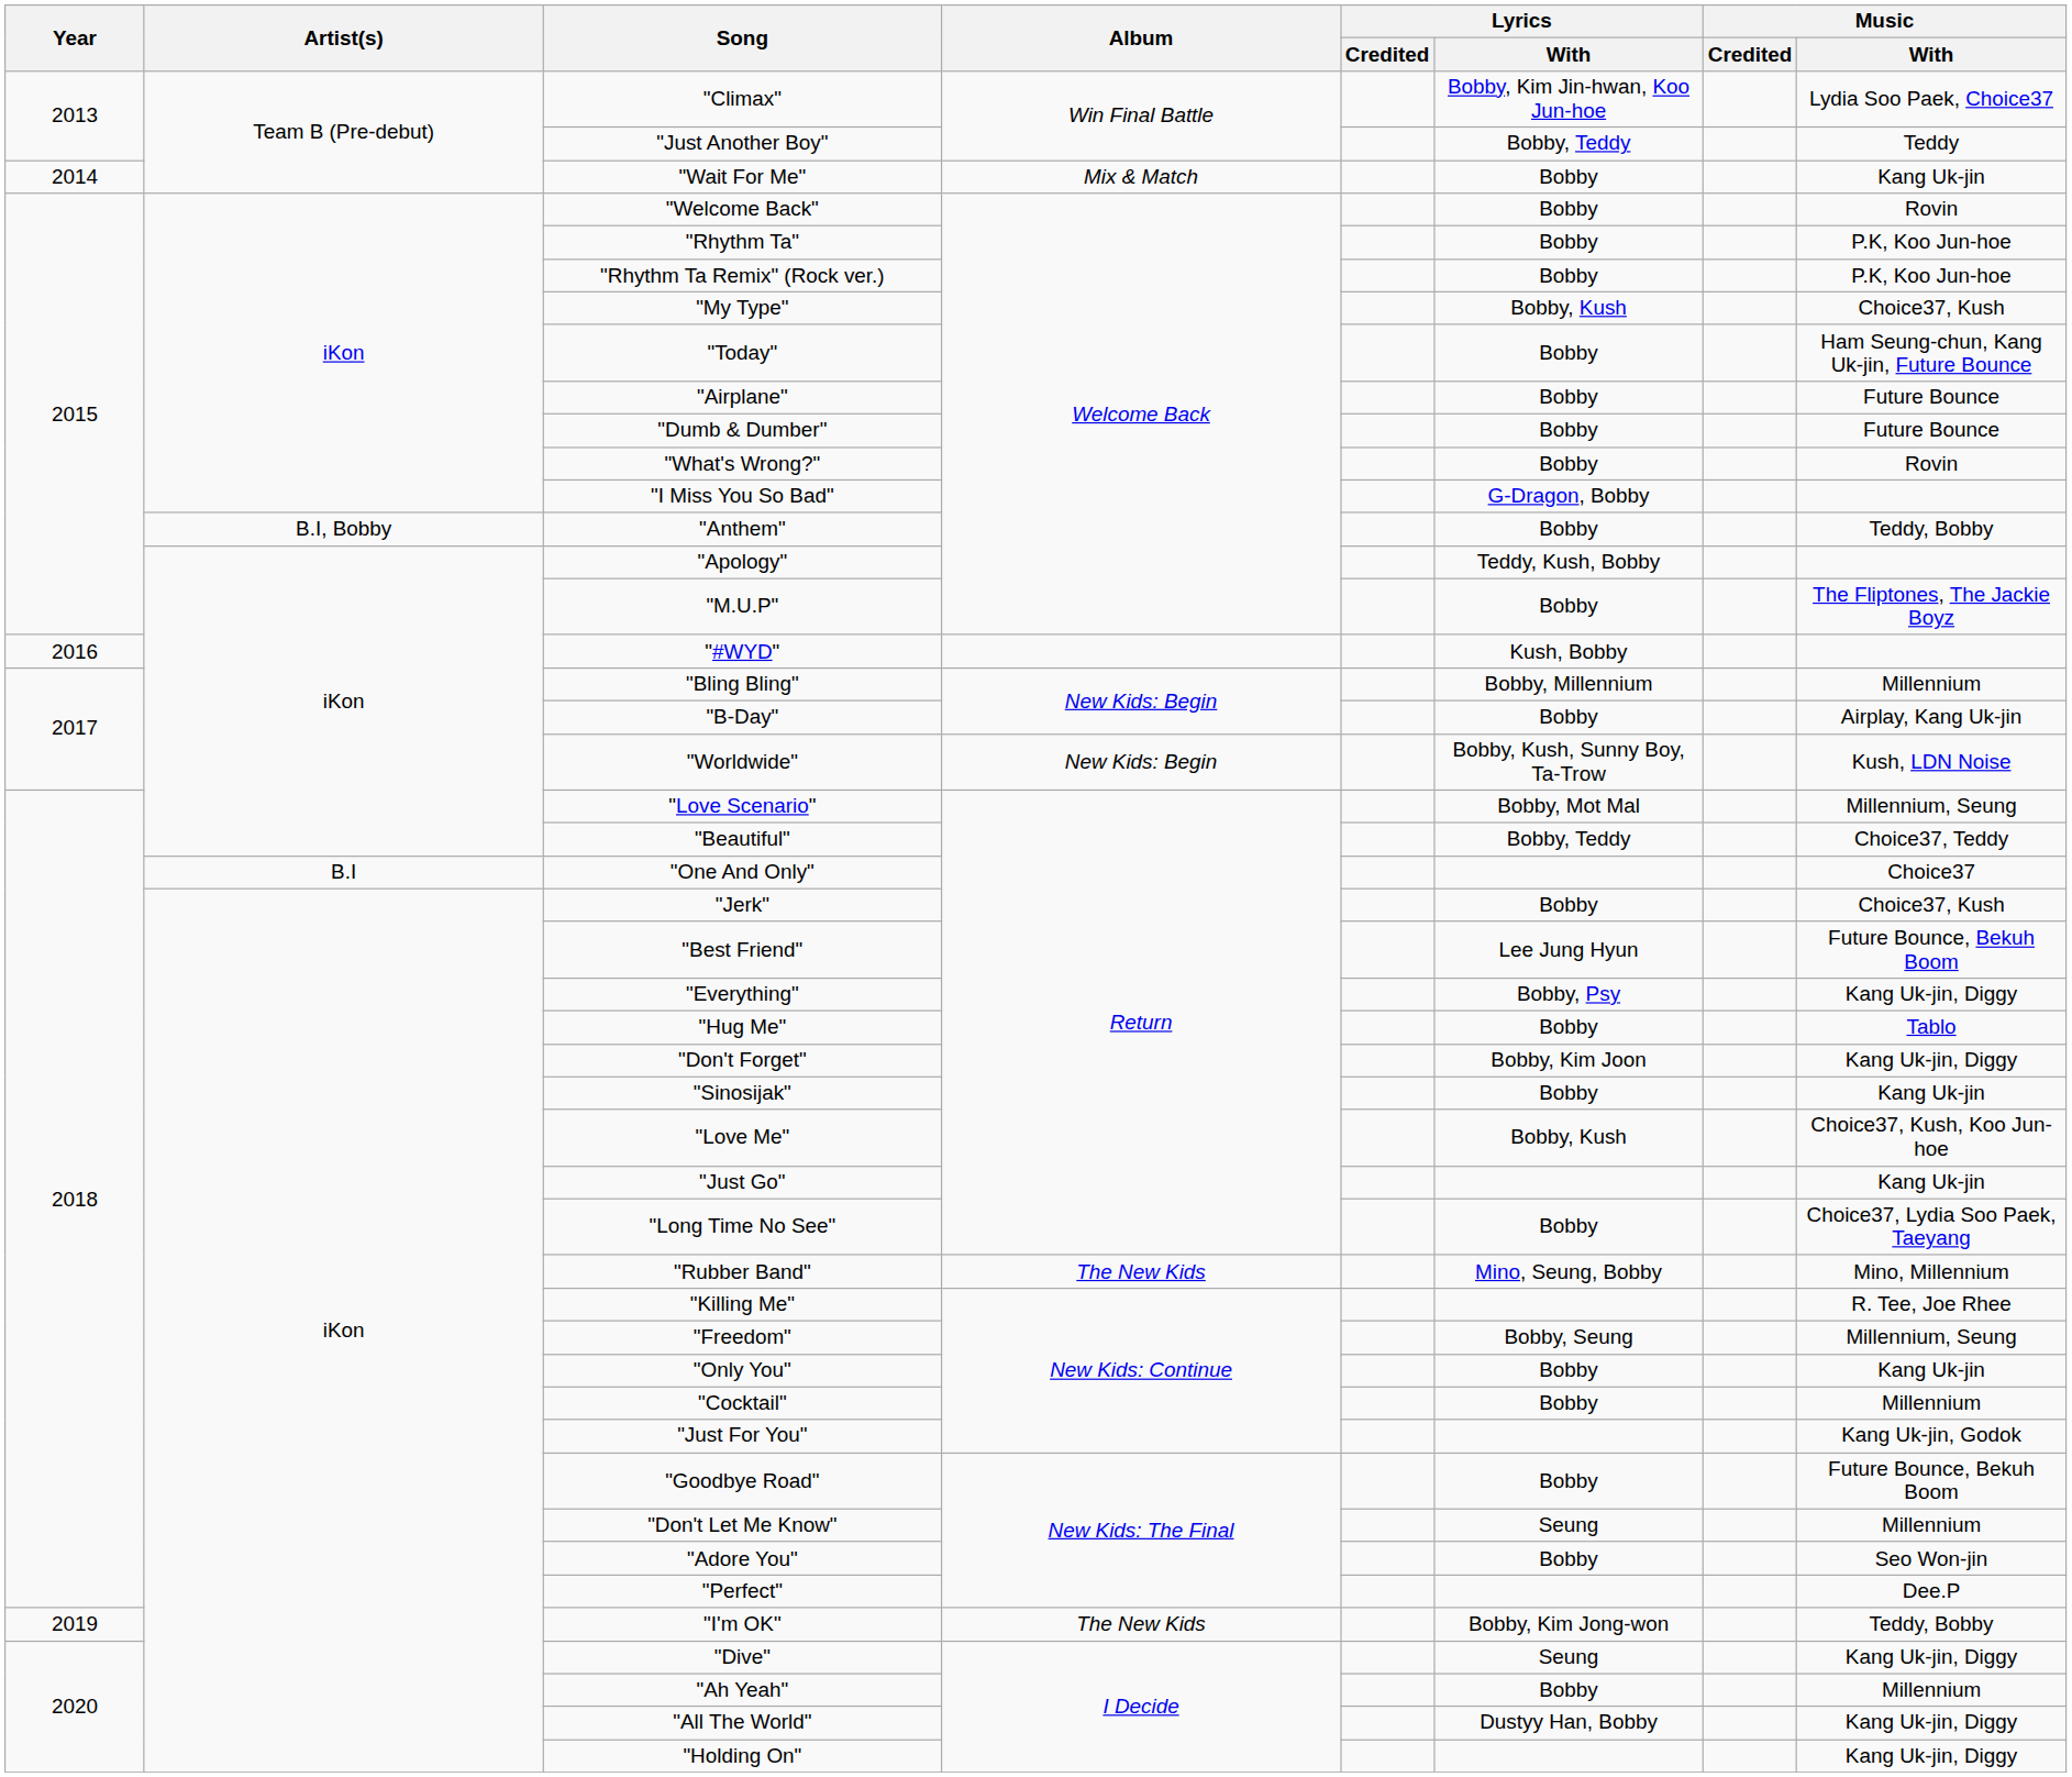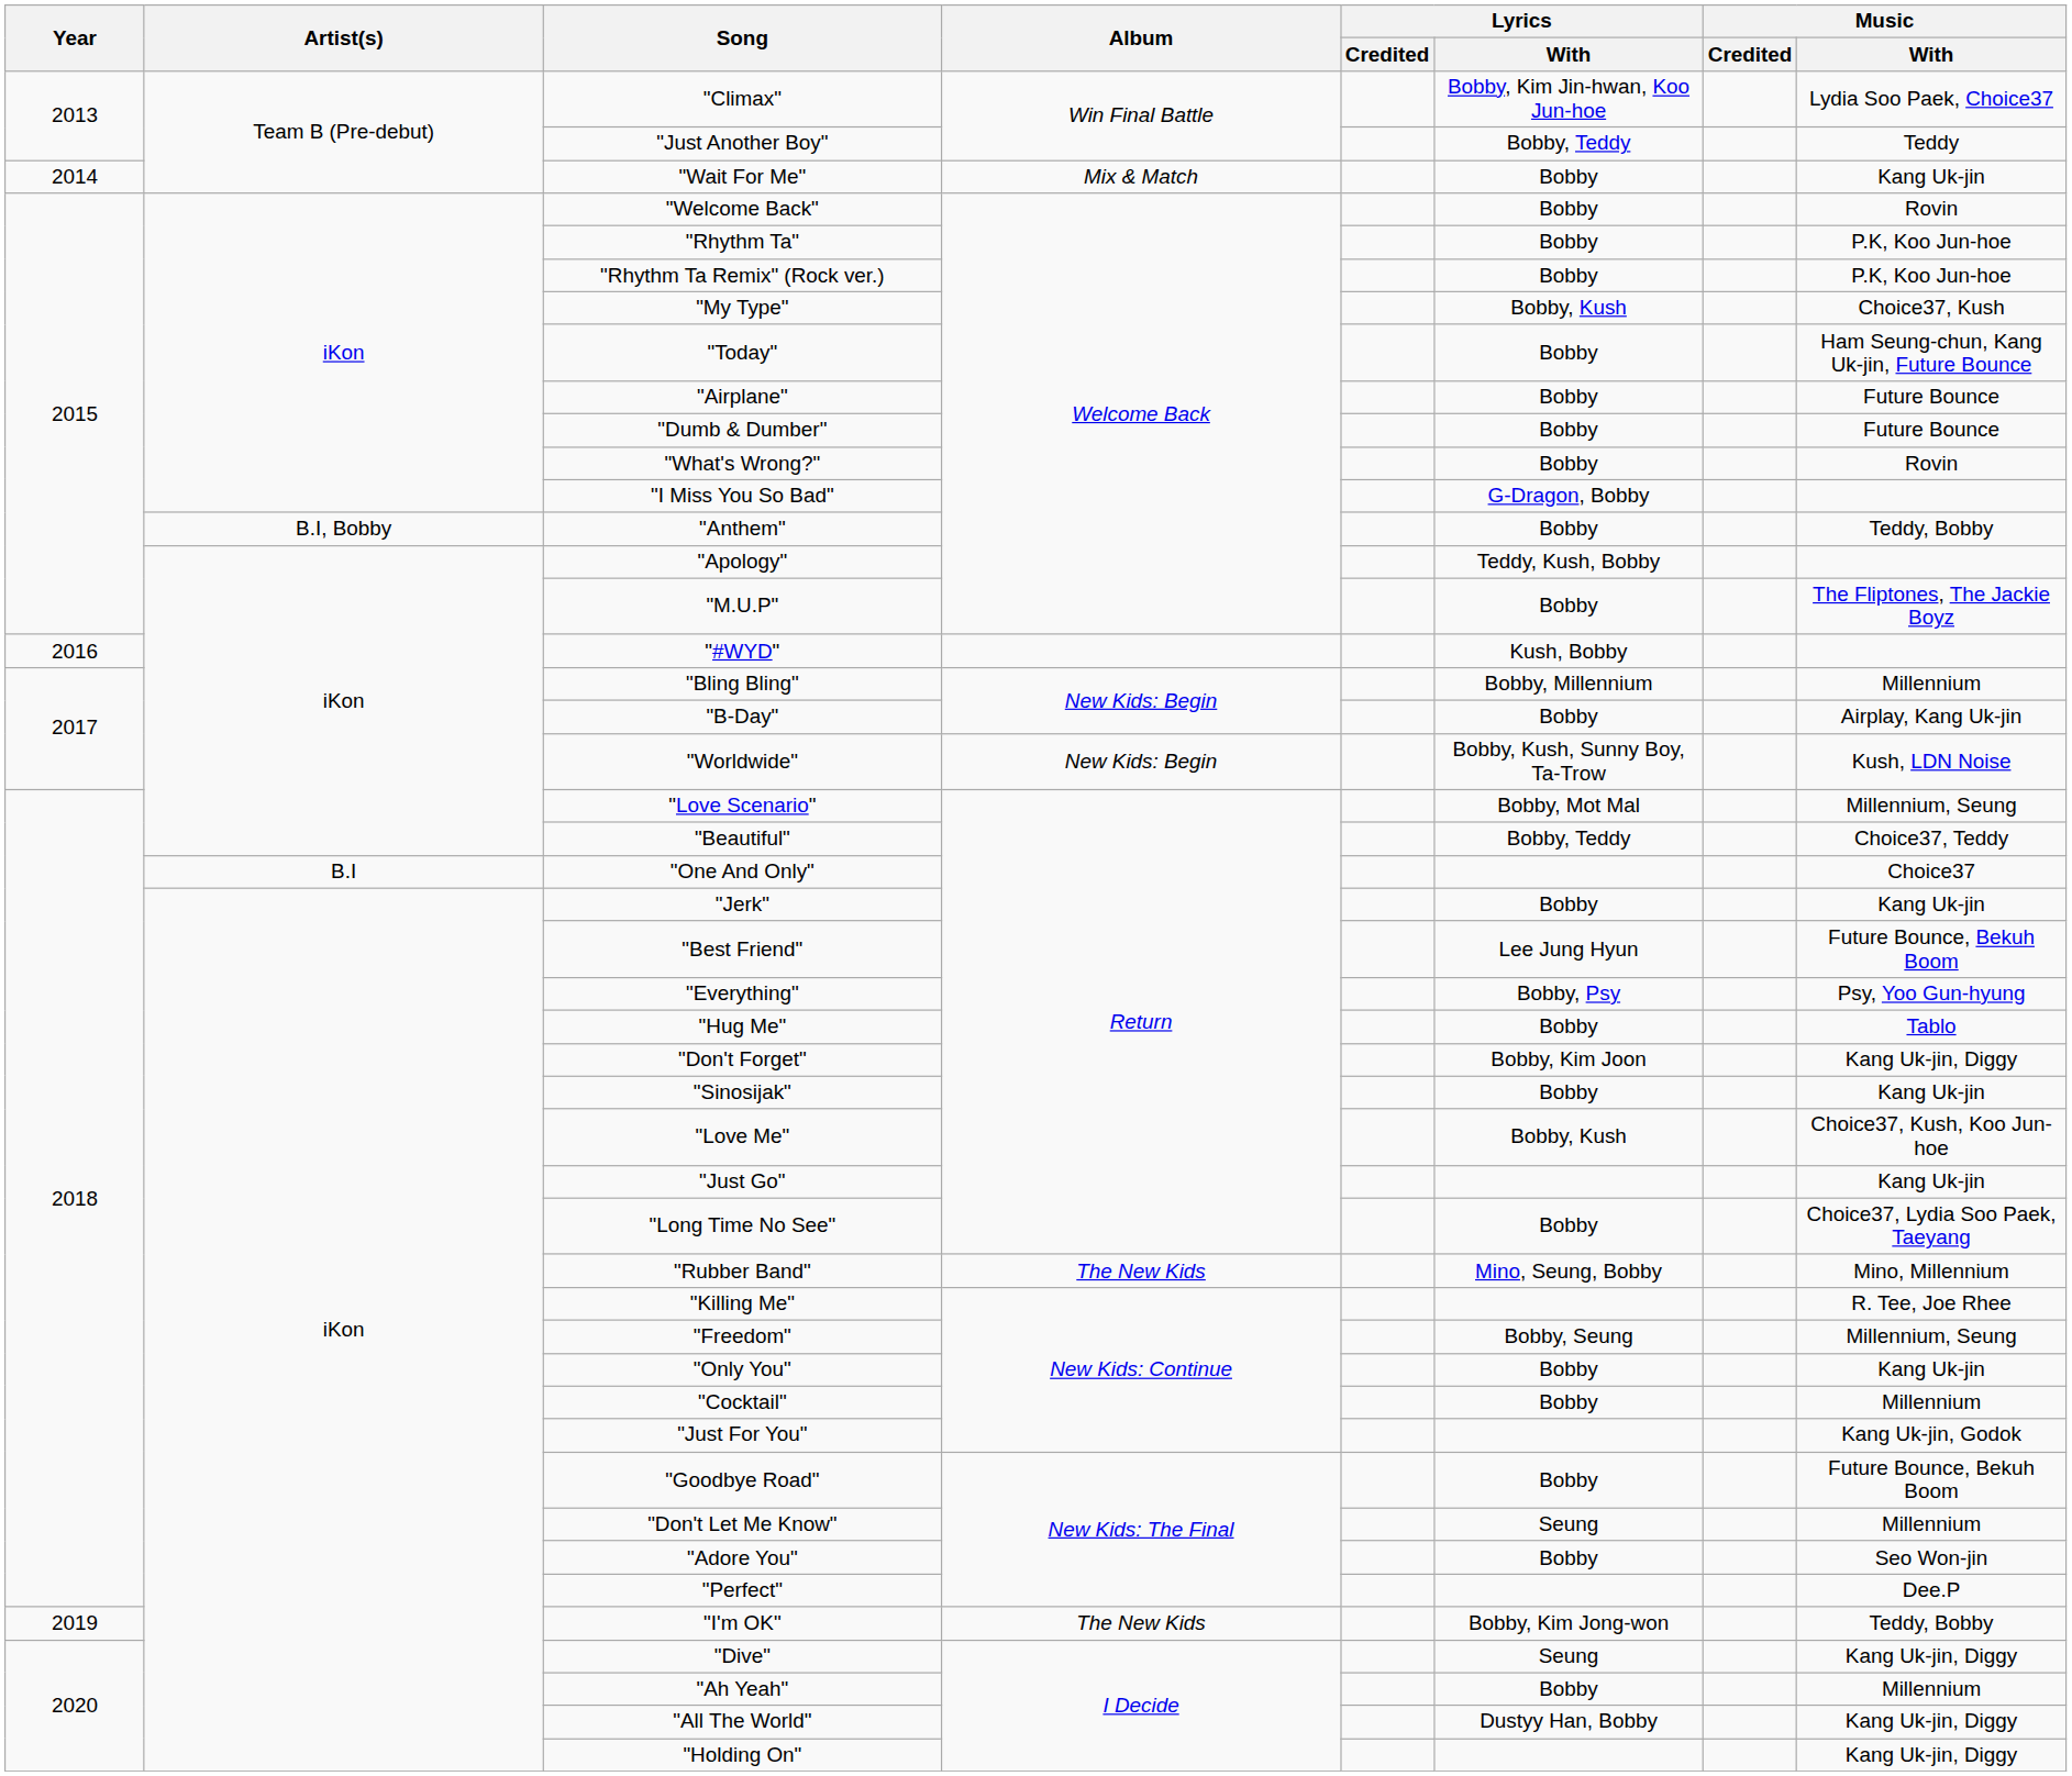"Jerk" | Music / With: Choice37, Kush -> Kang Uk-jin
"Everything" | Music / With: Kang Uk-jin, Diggy -> Psy, Yoo Gun-hyung
